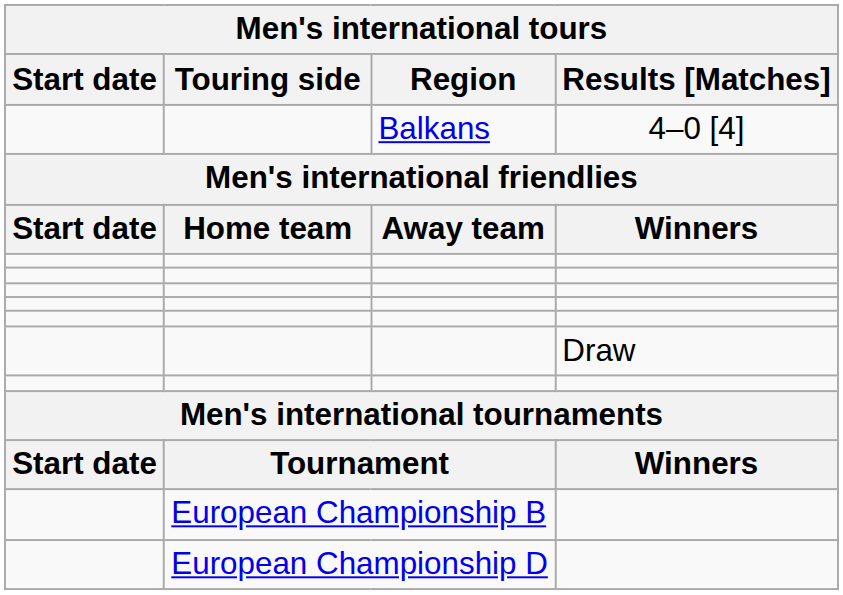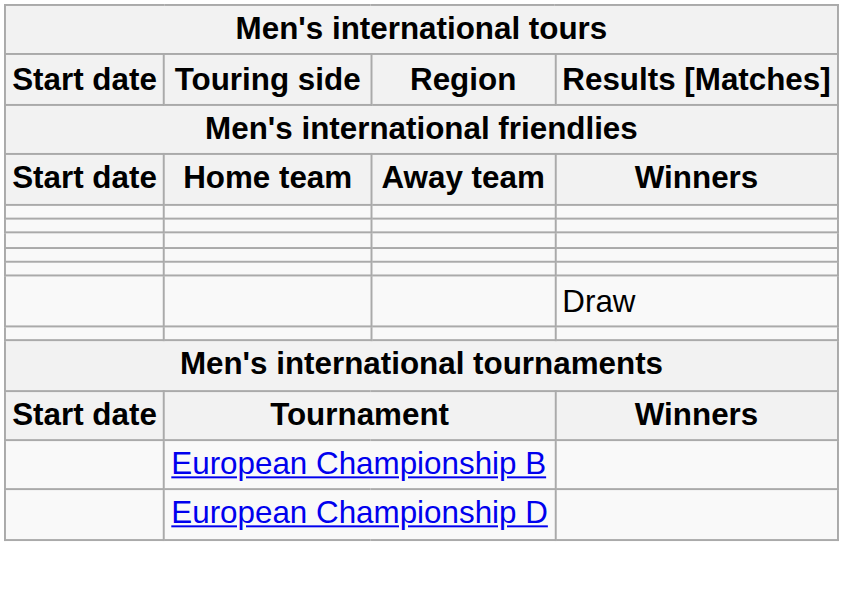- row: Balkans | 4–0 [4]
